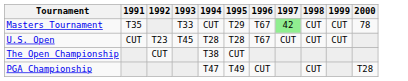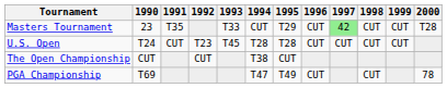+ column: 1990 | 23 | T24 | CUT | T69
Masters Tournament | 1996: T67 -> CUT
Masters Tournament | 2000: 78 -> T28
U.S. Open | 1996: T67 -> CUT
PGA Championship | 2000: T28 -> 78
